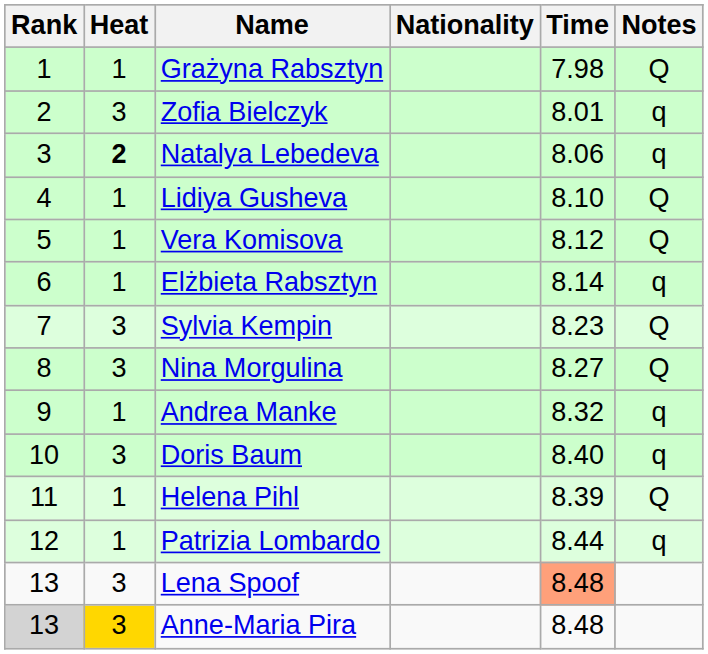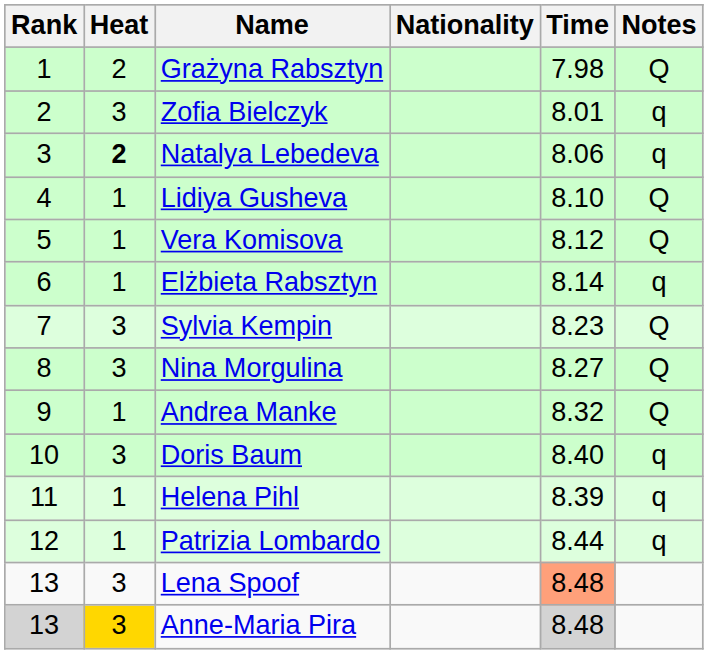Grażyna Rabsztyn | Heat: 1 -> 2
Andrea Manke | Notes: q -> Q
Helena Pihl | Notes: Q -> q
Anne-Maria Pira | Time: no background -> lightgrey background
